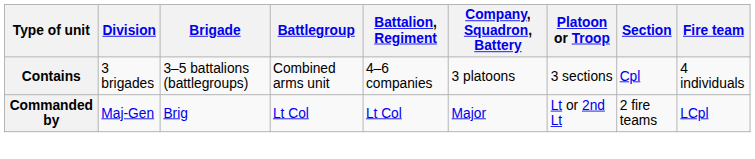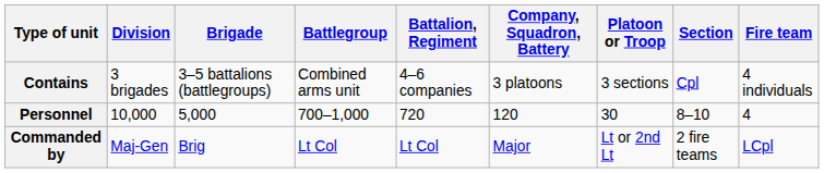+ row: Personnel | 10,000 | 5,000 | 700–1,000 | 720 | 120 | 30 | 8–10 | 4
